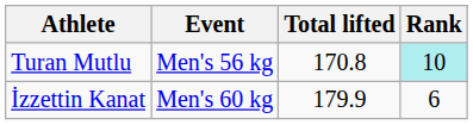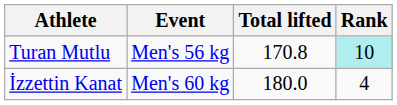İzzettin Kanat | Total lifted: 179.9 -> 180.0
İzzettin Kanat | Rank: 6 -> 4
